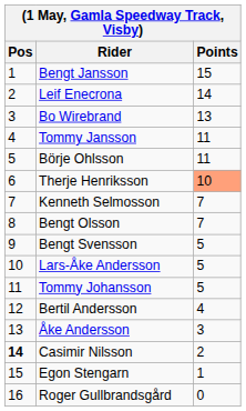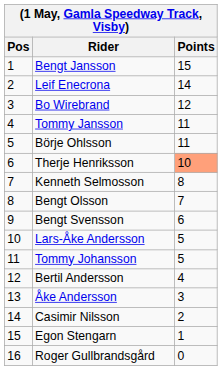Bo Wirebrand | Points: 13 -> 12
Kenneth Selmosson | Points: 7 -> 8
Bengt Svensson | Points: 5 -> 6
Casimir Nilsson | Pos: bold -> normal
